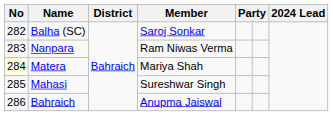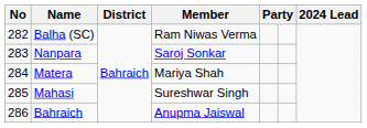Balha (SC) | Member: Saroj Sonkar -> Ram Niwas Verma
Nanpara | Member: Ram Niwas Verma -> Saroj Sonkar
Matera | No: lightyellow background -> no background
